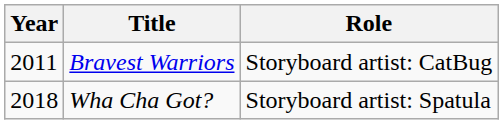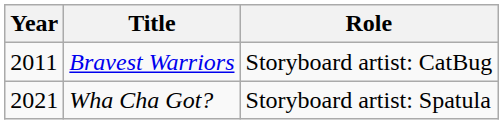Wha Cha Got? | Year: 2018 -> 2021
